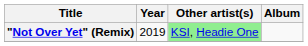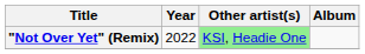"Not Over Yet" (Remix) | Year: 2019 -> 2022
